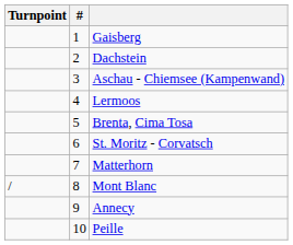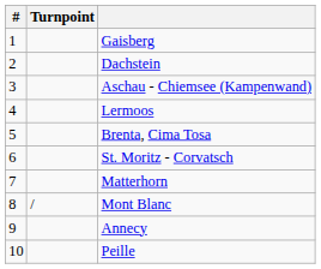columns swapped: # <-> Turnpoint
